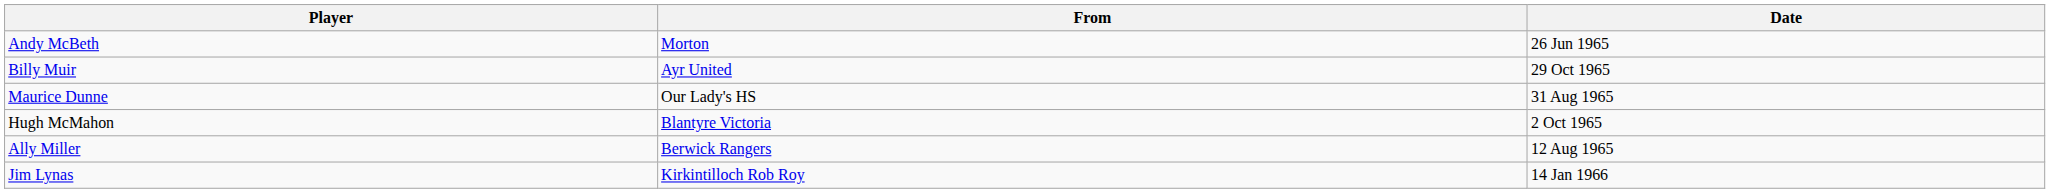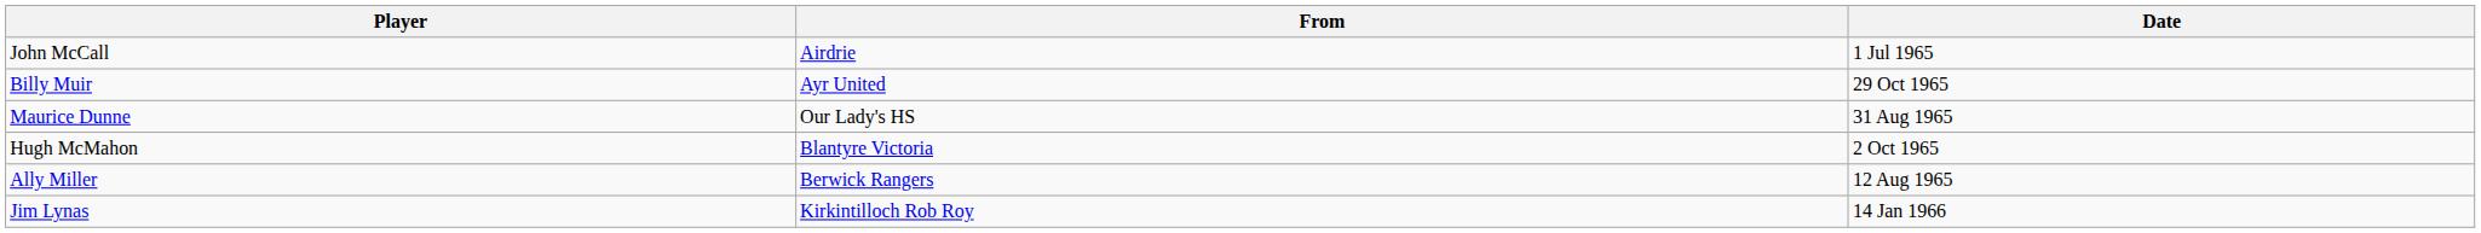- row: Andy McBeth | Morton | 26 Jun 1965
+ row: John McCall | Airdrie | 1 Jul 1965
